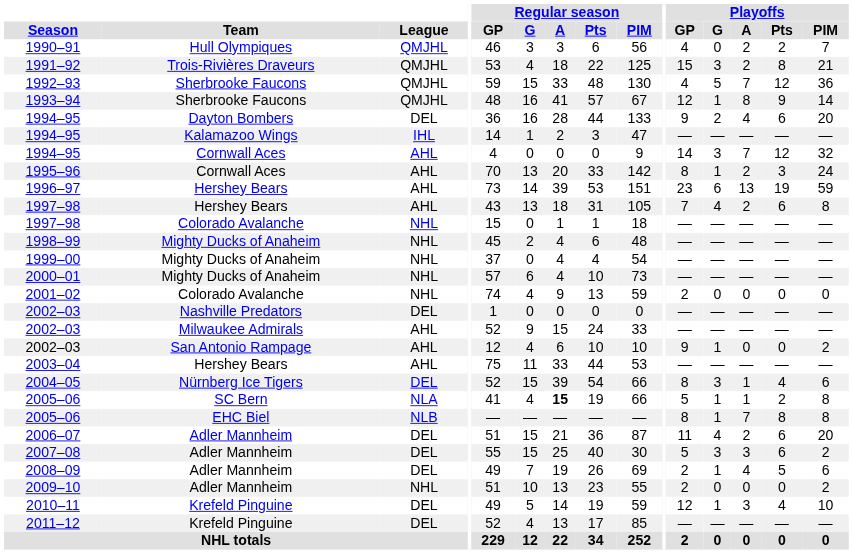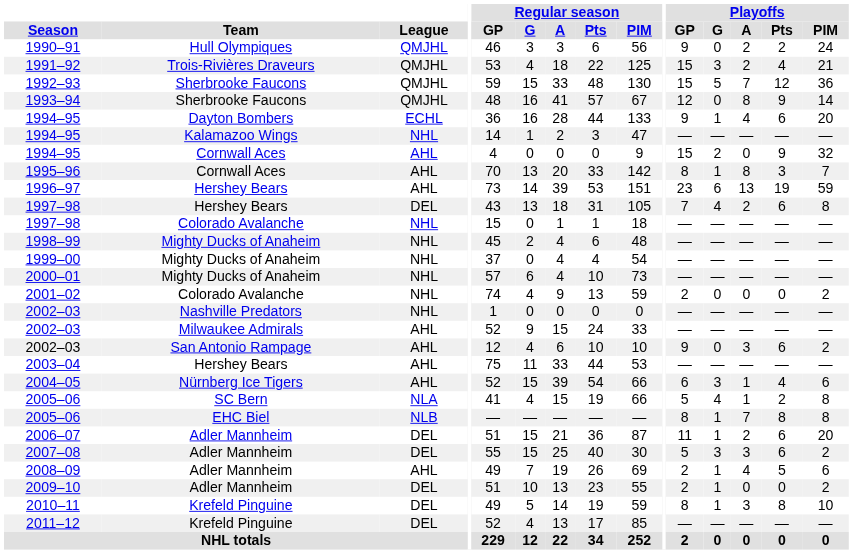1990–91 | Playoffs / GP: 4 -> 9
1990–91 | Playoffs / PIM: 7 -> 24
1991–92 | Playoffs / Pts: 8 -> 4
1992–93 | Playoffs / GP: 4 -> 15
1993–94 | Playoffs / G: 1 -> 0
1994–95 / Dayton Bombers | League: DEL -> ECHL
1994–95 / Dayton Bombers | Playoffs / G: 2 -> 1
1994–95 / Kalamazoo Wings | League: IHL -> NHL
1994–95 / Cornwall Aces | Playoffs / GP: 14 -> 15
1994–95 / Cornwall Aces | Playoffs / G: 3 -> 2
1994–95 / Cornwall Aces | Playoffs / A: 7 -> 0
1994–95 / Cornwall Aces | Playoffs / Pts: 12 -> 9
1995–96 | Playoffs / A: 2 -> 8
1995–96 | Playoffs / PIM: 24 -> 7
1997–98 / Hershey Bears | League: AHL -> DEL
2001–02 | Playoffs / PIM: 0 -> 2
2002–03 / Nashville Predators | League: DEL -> NHL
2002–03 / San Antonio Rampage | Playoffs / G: 1 -> 0
2002–03 / San Antonio Rampage | Playoffs / A: 0 -> 3
2002–03 / San Antonio Rampage | Playoffs / Pts: 0 -> 6
2004–05 | League: DEL -> AHL
2004–05 | Playoffs / GP: 8 -> 6
2005–06 / SC Bern | Regular season / A: bold -> normal
2005–06 / SC Bern | Playoffs / G: 1 -> 4
2006–07 | Playoffs / G: 4 -> 1
2008–09 | League: DEL -> AHL
2009–10 | League: NHL -> DEL
2009–10 | Playoffs / G: 0 -> 1
2010–11 | Playoffs / GP: 12 -> 8
2010–11 | Playoffs / Pts: 4 -> 8
